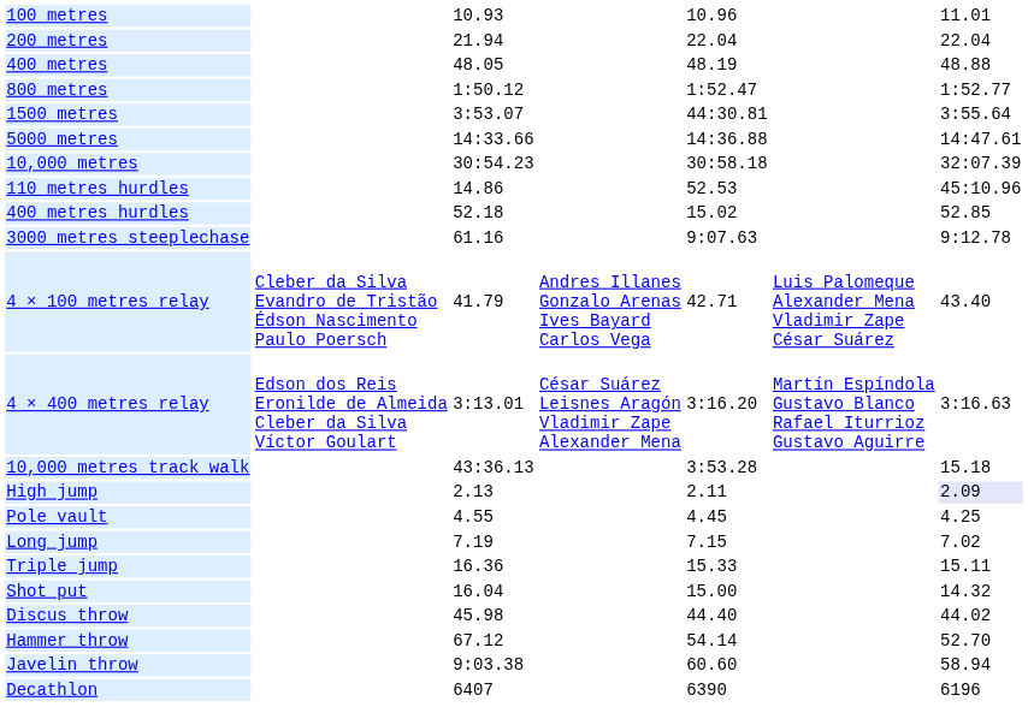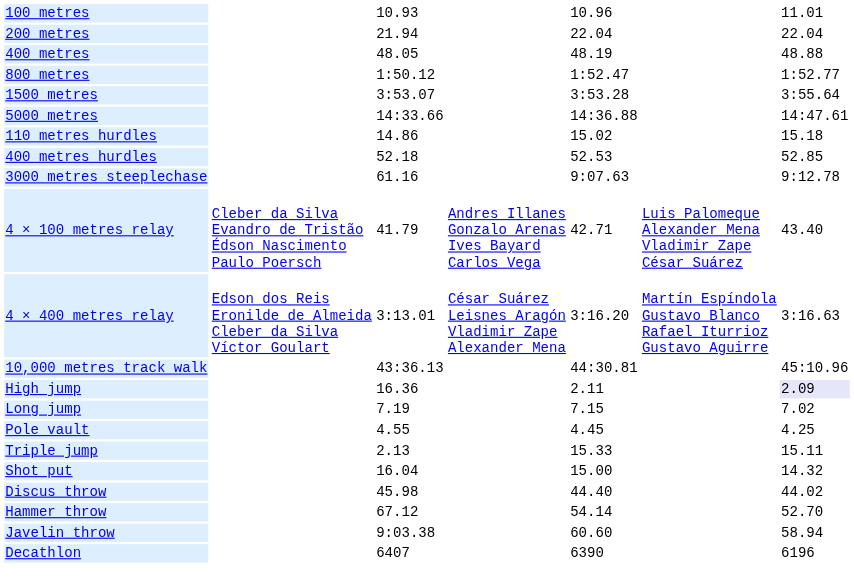1500 metres | column 5: 44:30.81 -> 3:53.28
- row: 10,000 metres | 30:54.23 | 30:58.18 | 32:07.39
110 metres hurdles | column 5: 52.53 -> 15.02
110 metres hurdles | column 7: 45:10.96 -> 15.18
400 metres hurdles | column 5: 15.02 -> 52.53
10,000 metres track walk | column 5: 3:53.28 -> 44:30.81
10,000 metres track walk | column 7: 15.18 -> 45:10.96
High jump | column 3: 2.13 -> 16.36
rows swapped: Pole vault <-> Long jump
Triple jump | column 3: 16.36 -> 2.13
